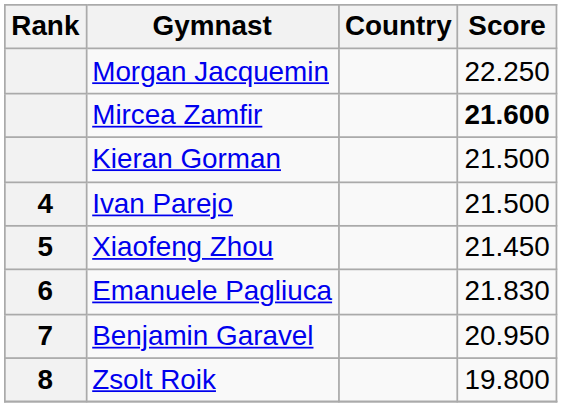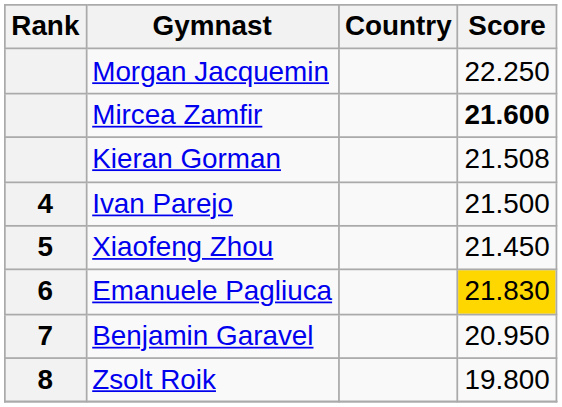Kieran Gorman | Score: 21.500 -> 21.508
Emanuele Pagliuca | Score: no background -> gold background
